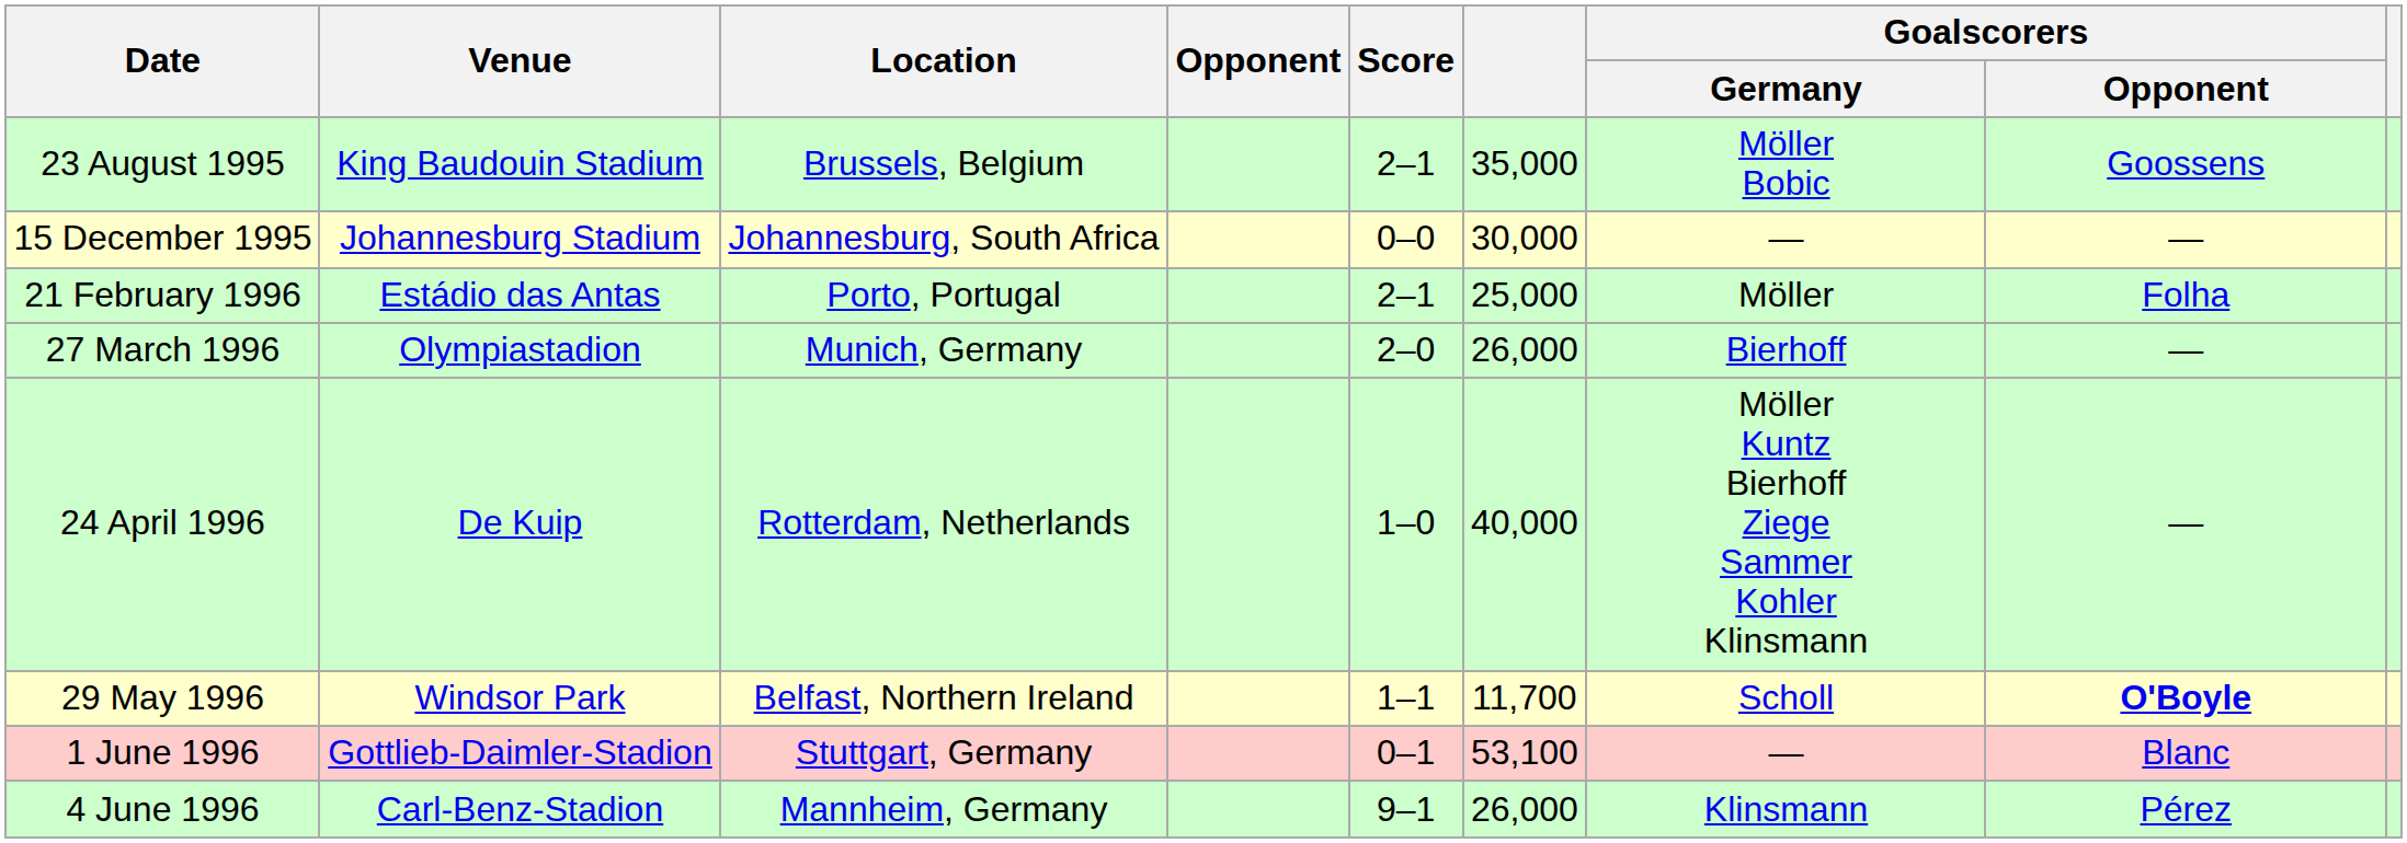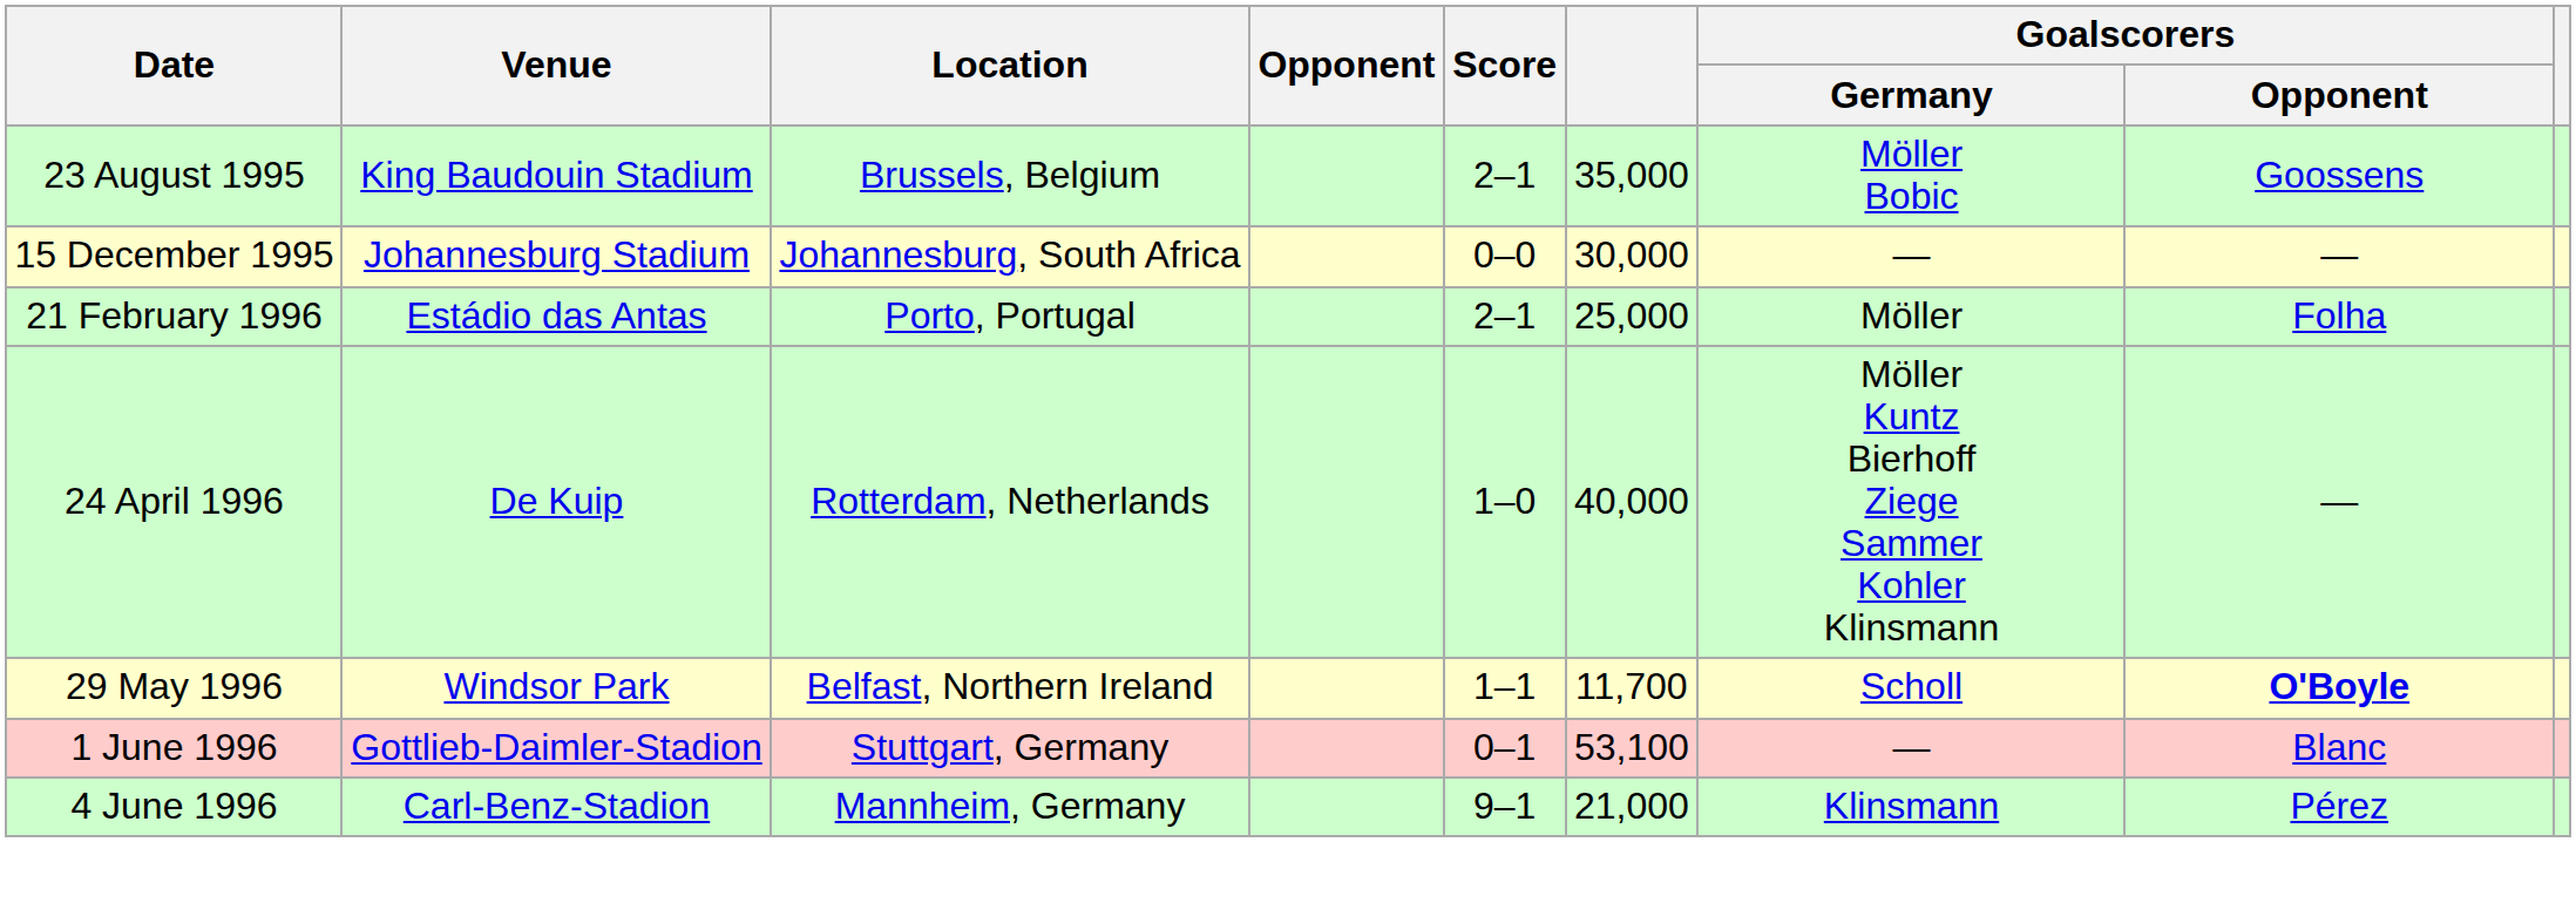- row: 27 March 1996 | Olympiastadion | Munich, Germany | 2–0 | 26,000 | Bierhoff | —
4 June 1996 | column 6: 26,000 -> 21,000
